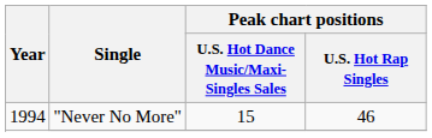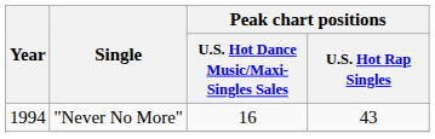"Never No More" | column 3: 15 -> 16
"Never No More" | Peak chart positions / U.S. Hot Rap Singles: 46 -> 43
